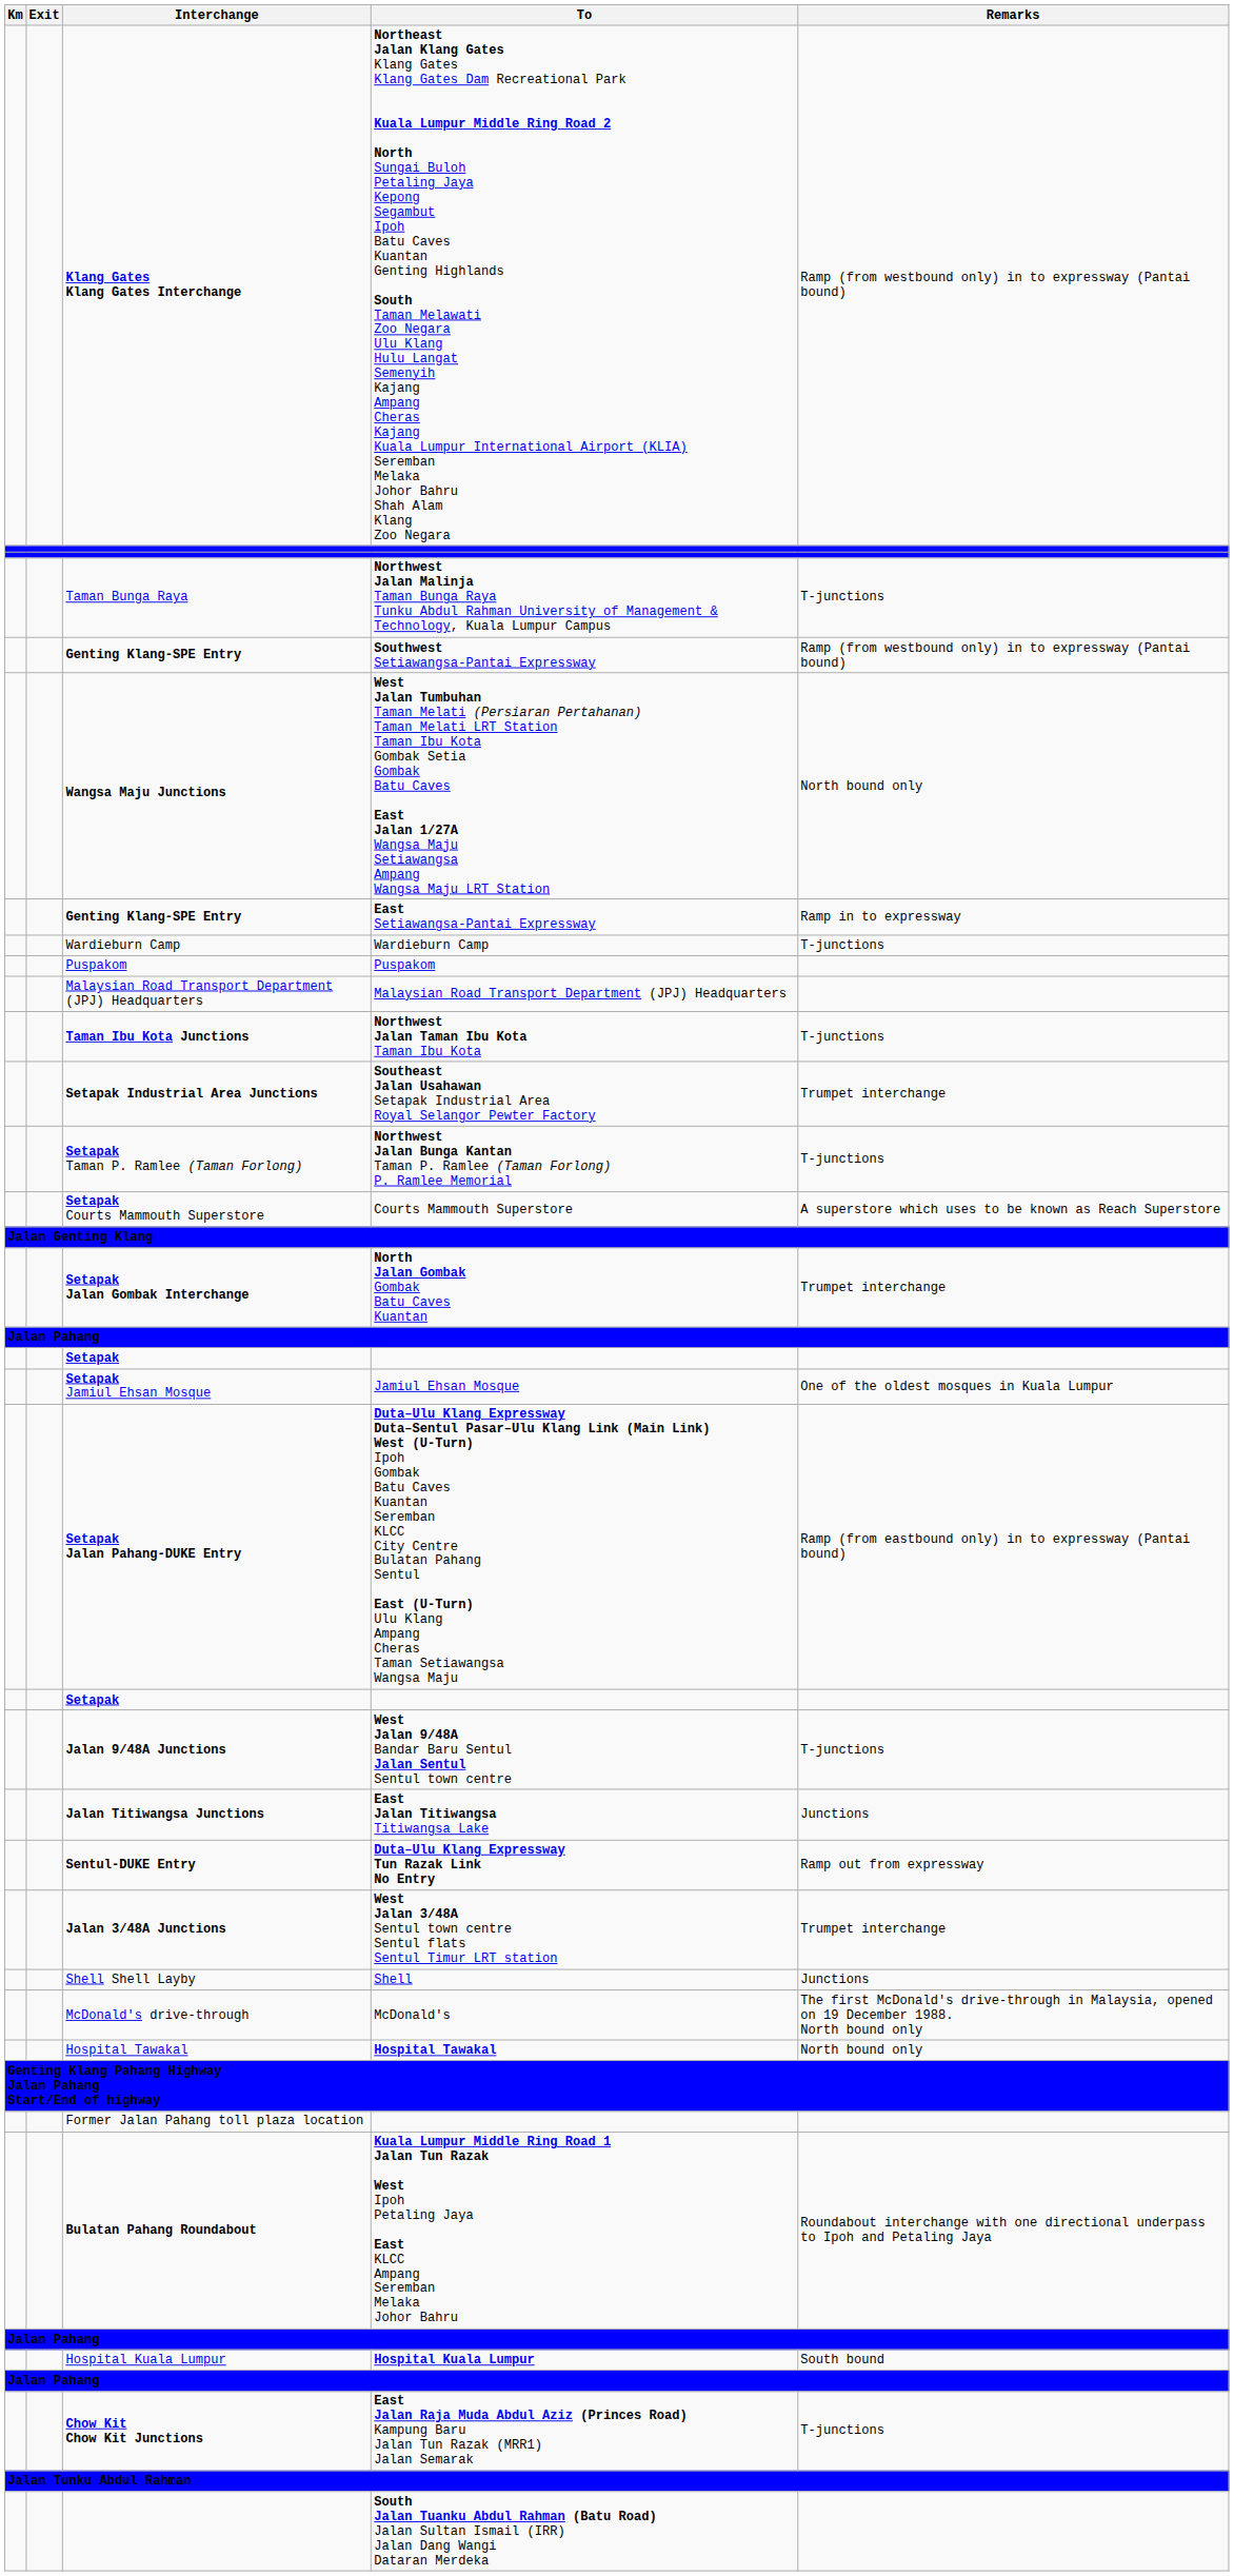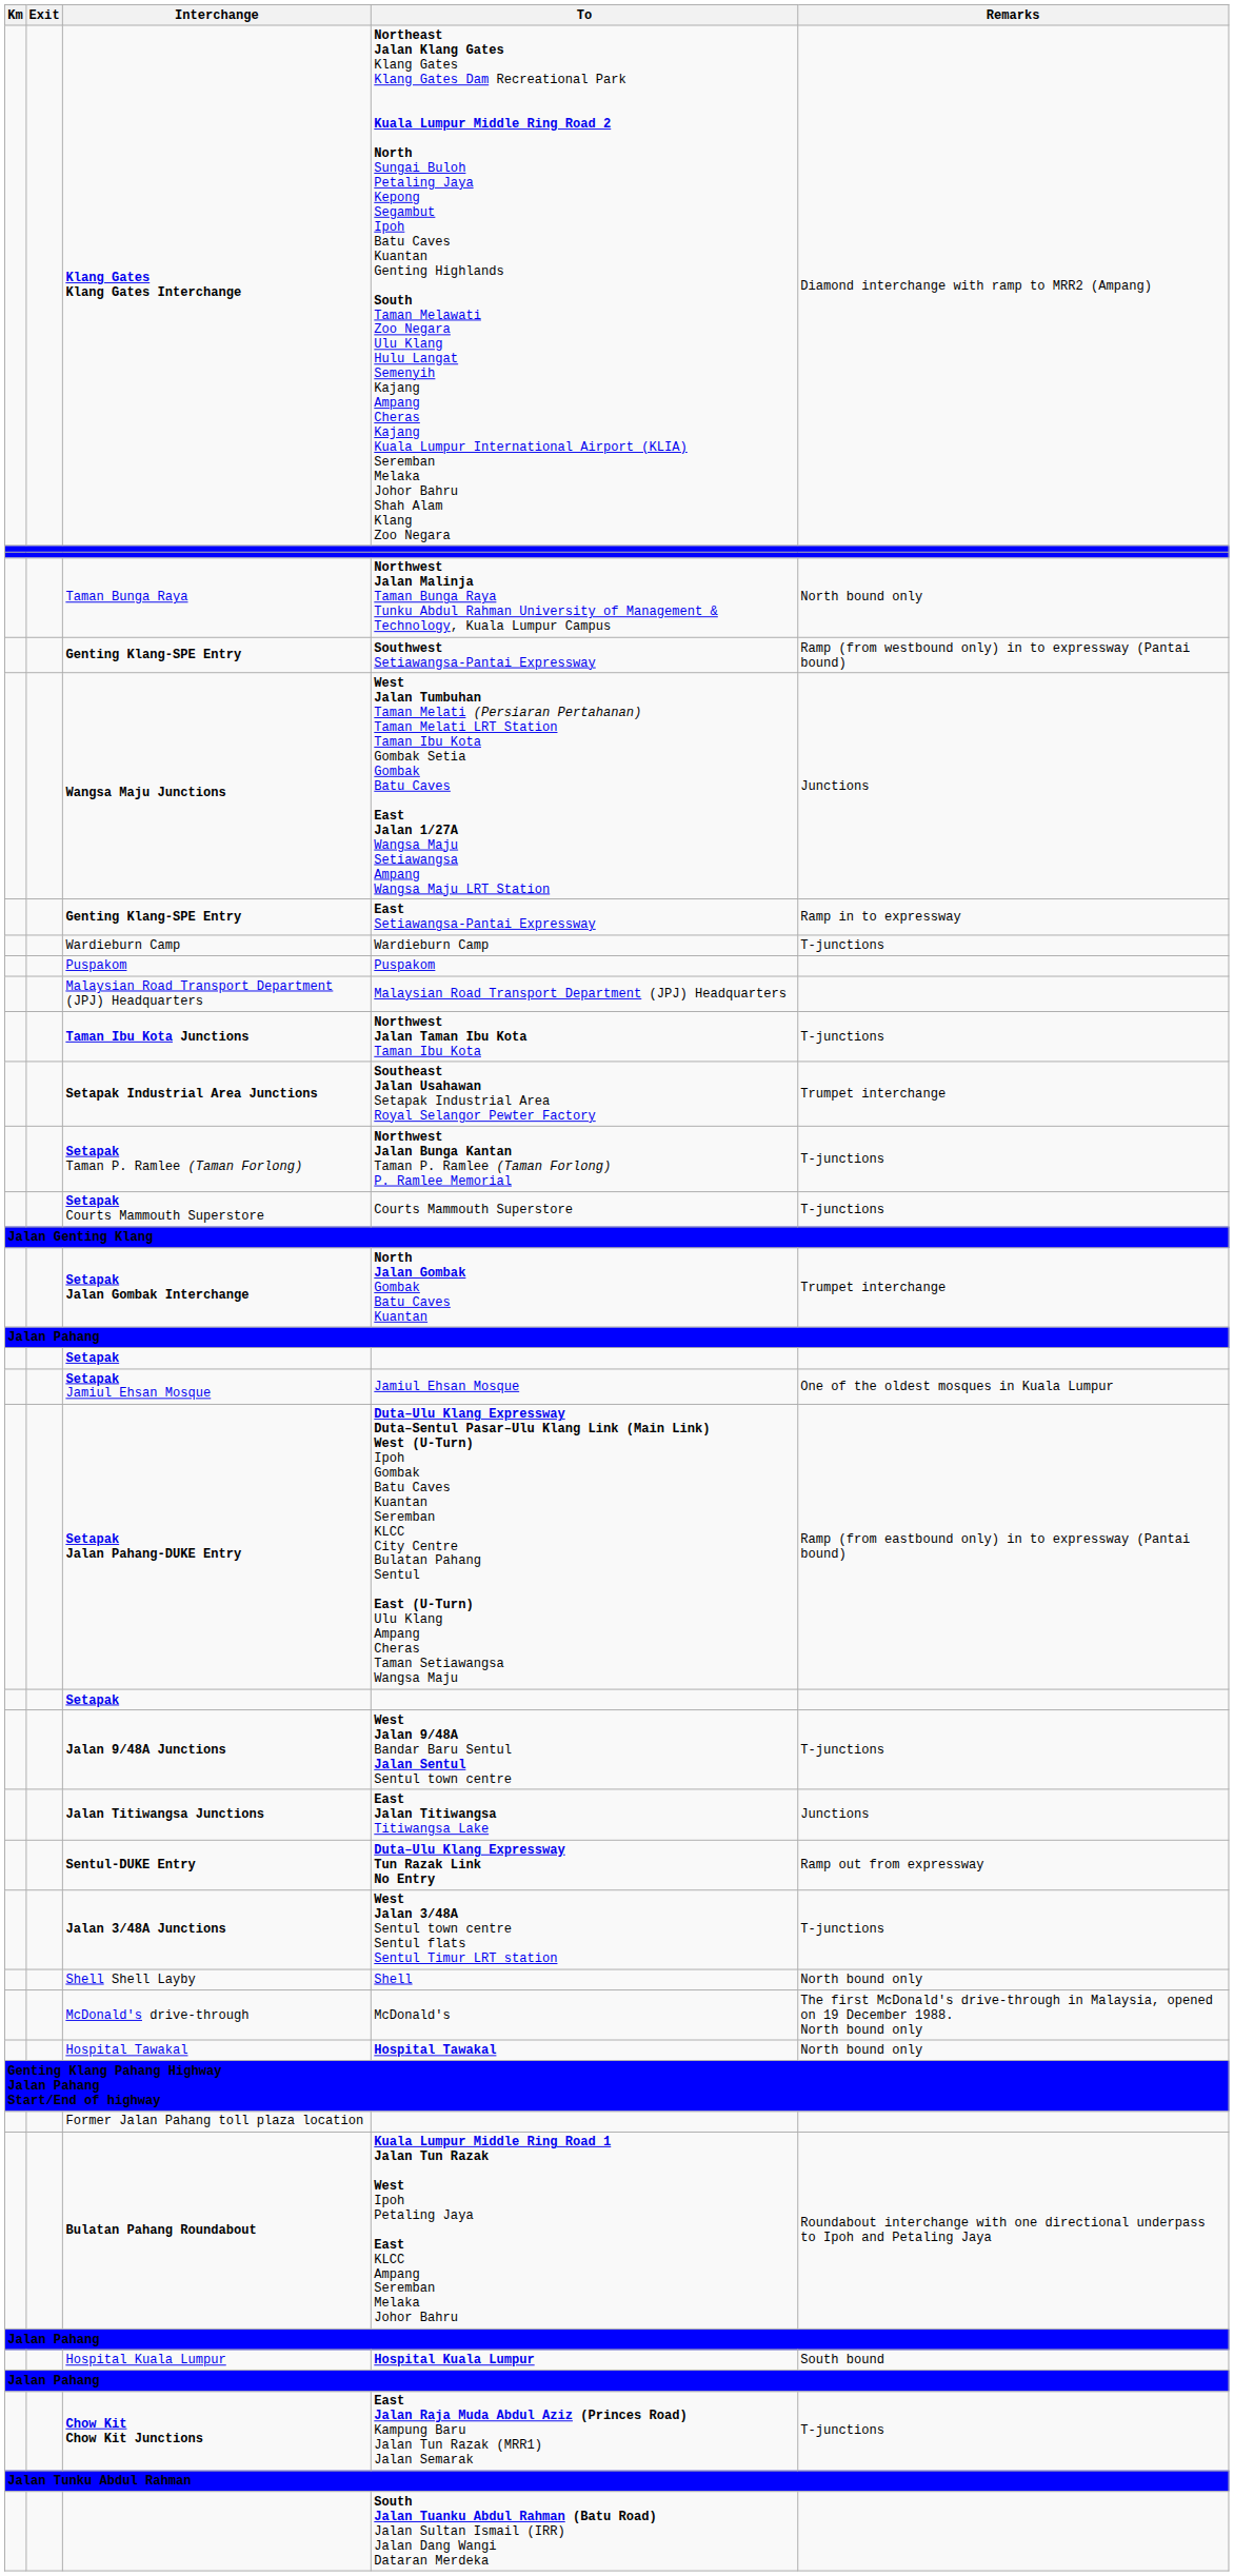Klang Gates Klang Gates Interchange | Remarks: Ramp (from westbound only) in to expressway (Pantai bound) -> Diamond interchange with ramp to MRR2 (Ampang)
Taman Bunga Raya | Remarks: T-junctions -> North bound only
Wangsa Maju Junctions | Remarks: North bound only -> Junctions
Setapak Courts Mammouth Superstore | Remarks: A superstore which uses to be known as Reach Superstore -> T-junctions
Jalan 3/48A Junctions | Remarks: Trumpet interchange -> T-junctions
Shell Shell Layby | Remarks: Junctions -> North bound only
